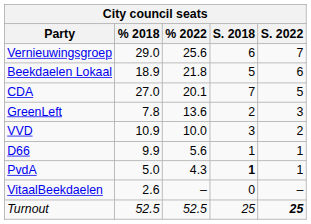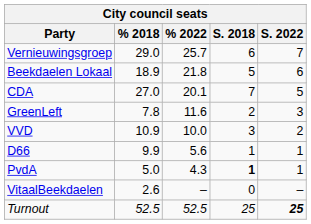Vernieuwingsgroep | % 2022: 25.6 -> 25.7
GreenLeft | % 2022: 13.6 -> 11.6
